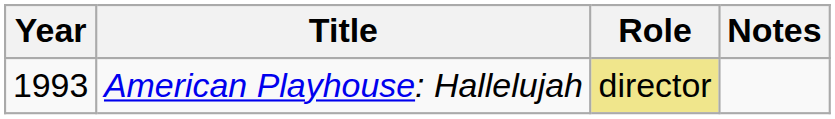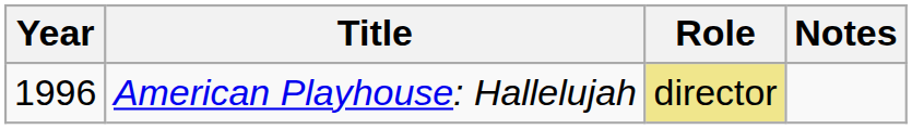American Playhouse: Hallelujah | Year: 1993 -> 1996
